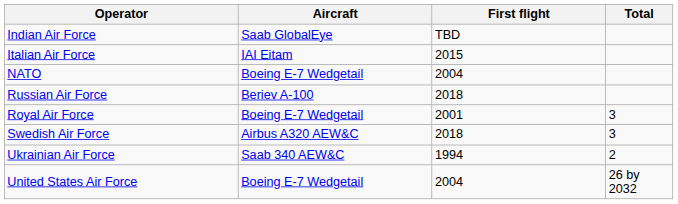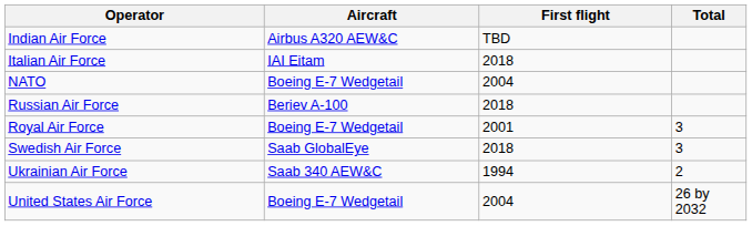Indian Air Force | Aircraft: Saab GlobalEye -> Airbus A320 AEW&C
Italian Air Force | First flight: 2015 -> 2018
Swedish Air Force | Aircraft: Airbus A320 AEW&C -> Saab GlobalEye
